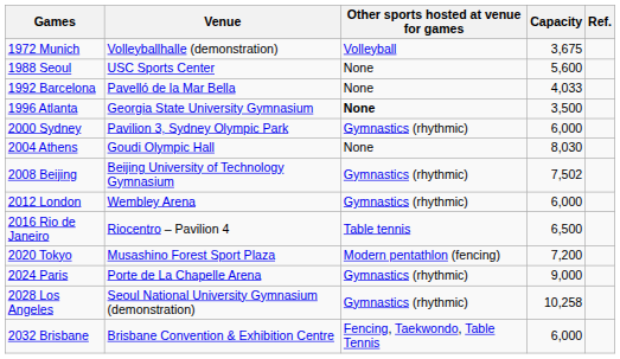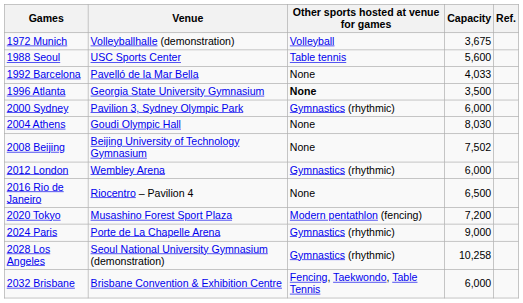1988 Seoul | Other sports hosted at venue for games: None -> Table tennis
2008 Beijing | Other sports hosted at venue for games: Gymnastics (rhythmic) -> None
2016 Rio de Janeiro | Other sports hosted at venue for games: Table tennis -> None
